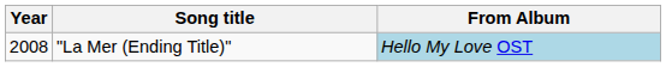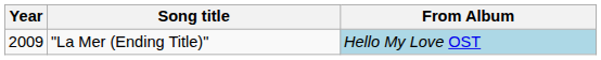"La Mer (Ending Title)" | Year: 2008 -> 2009
